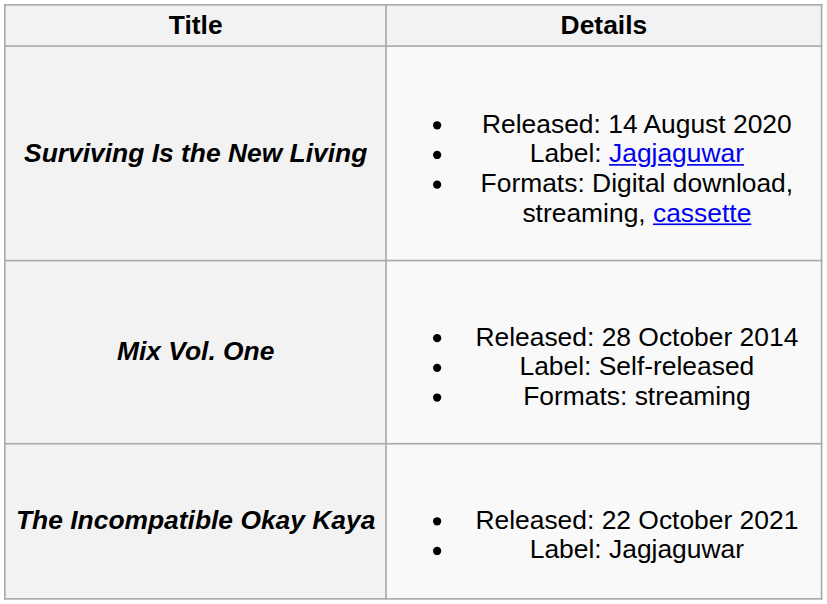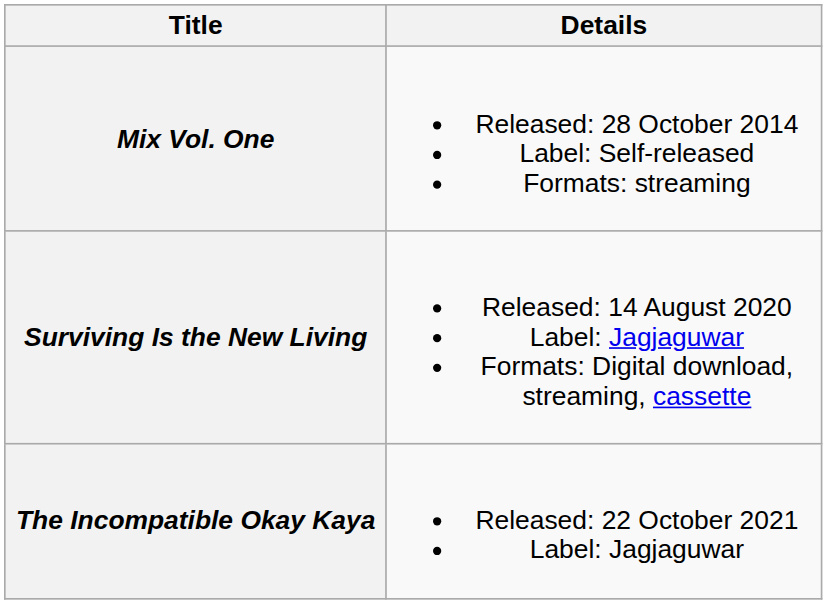rows swapped: Mix Vol. One <-> Surviving Is the New Living
